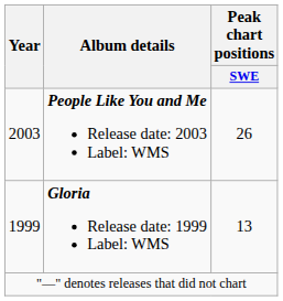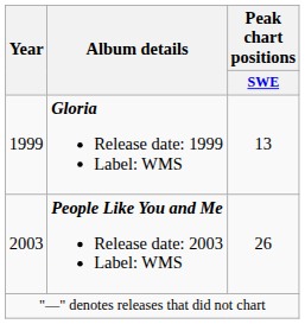rows swapped: Gloria Release date: 1999 Label: WMS <-> People Like You and Me Release date: 2003 Label: WMS
